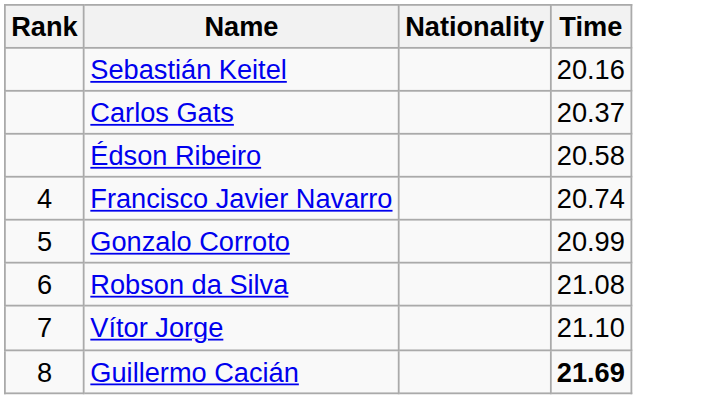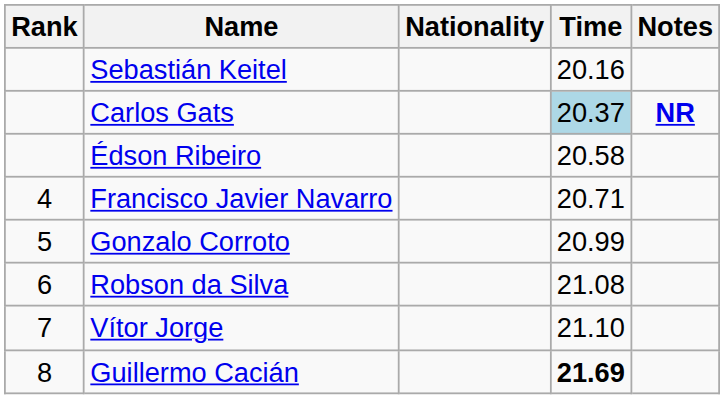+ column: Notes | NR
Carlos Gats | Time: no background -> lightblue background
Francisco Javier Navarro | Time: 20.74 -> 20.71
